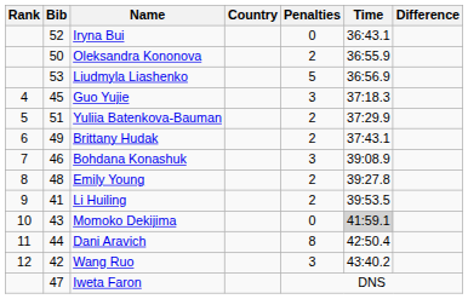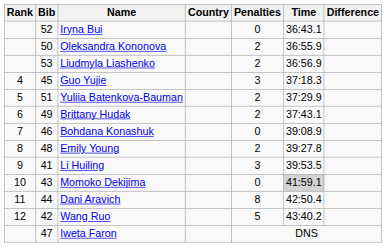Liudmyla Liashenko | Penalties: 5 -> 2
Bohdana Konashuk | Penalties: 3 -> 0
Li Huiling | Penalties: 2 -> 3
Wang Ruo | Penalties: 3 -> 5
